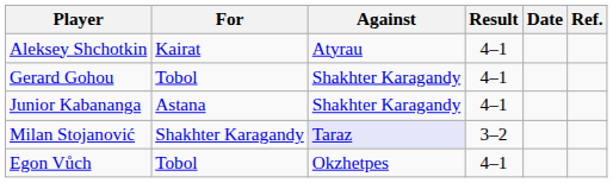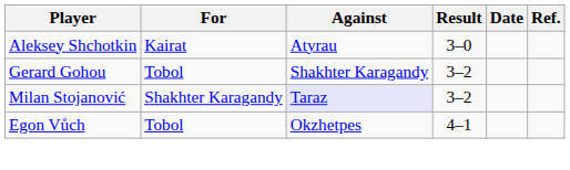Aleksey Shchotkin | Result: 4–1 -> 3–0
Gerard Gohou | Result: 4–1 -> 3–2
- row: Junior Kabananga | Astana | Shakhter Karagandy | 4–1
